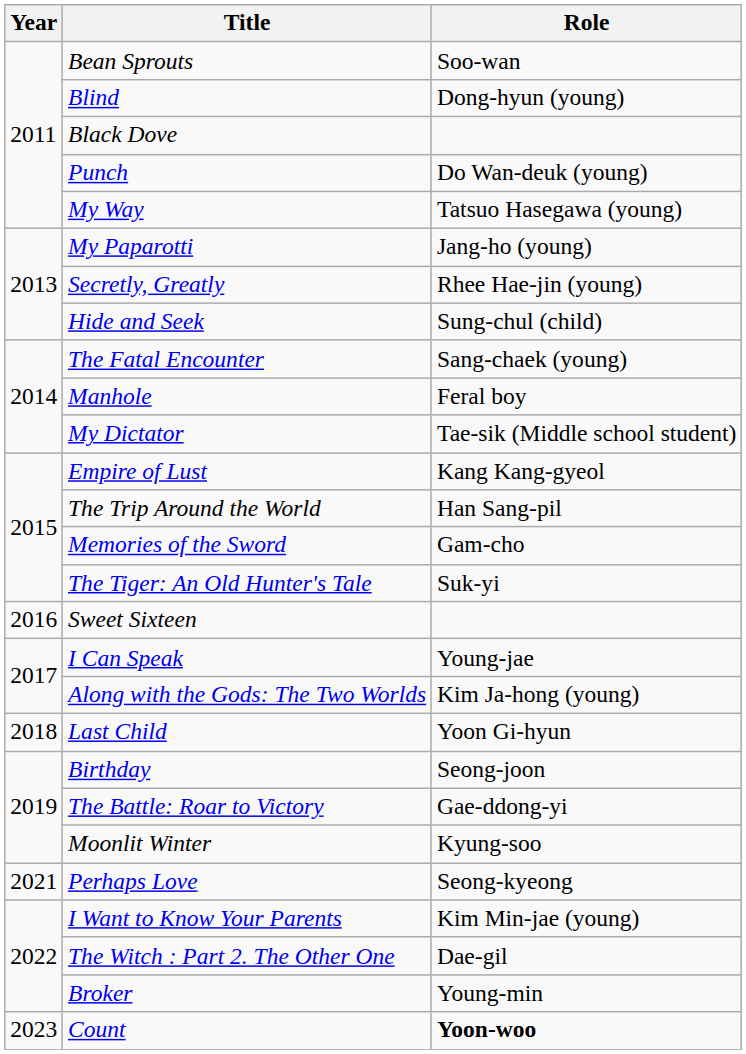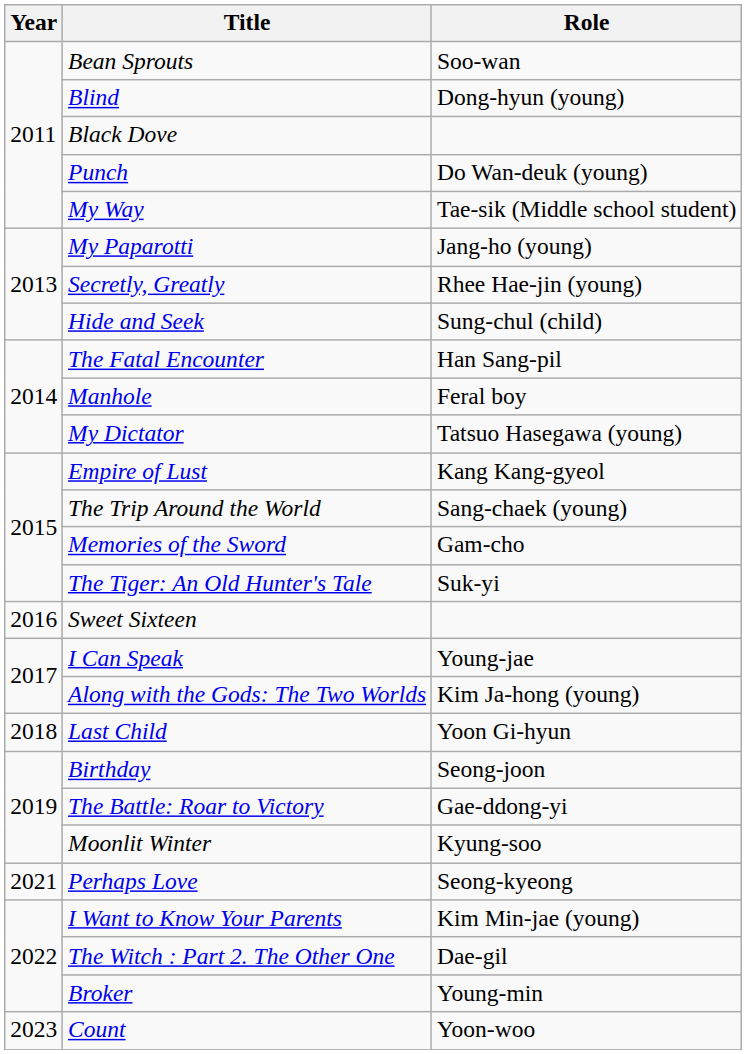My Way | Role: Tatsuo Hasegawa (young) -> Tae-sik (Middle school student)
The Fatal Encounter | Role: Sang-chaek (young) -> Han Sang-pil
My Dictator | Role: Tae-sik (Middle school student) -> Tatsuo Hasegawa (young)
The Trip Around the World | Role: Han Sang-pil -> Sang-chaek (young)
Count | Role: bold -> normal
